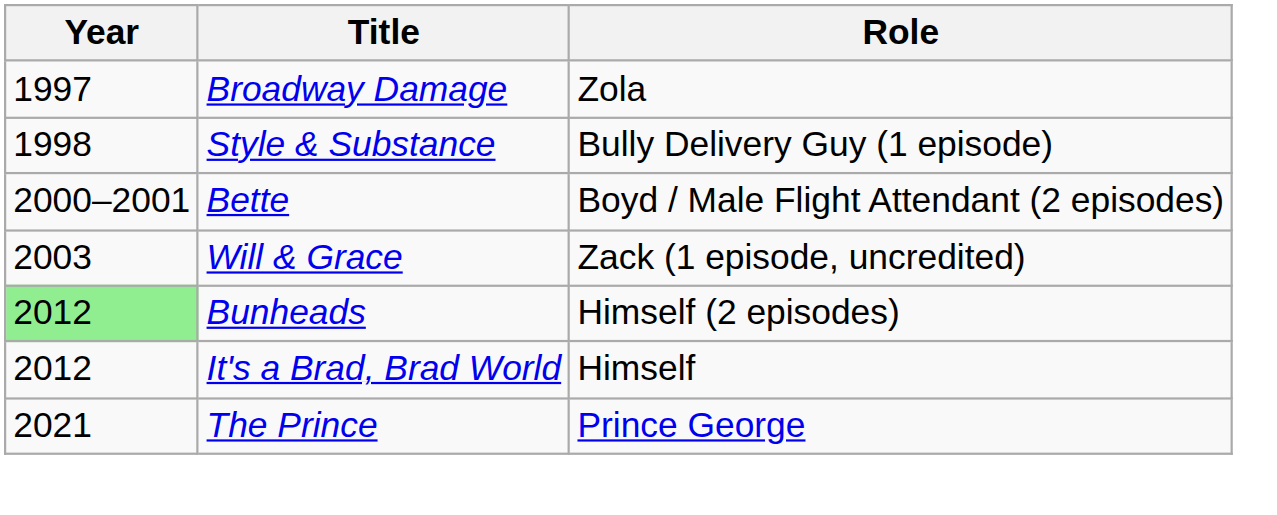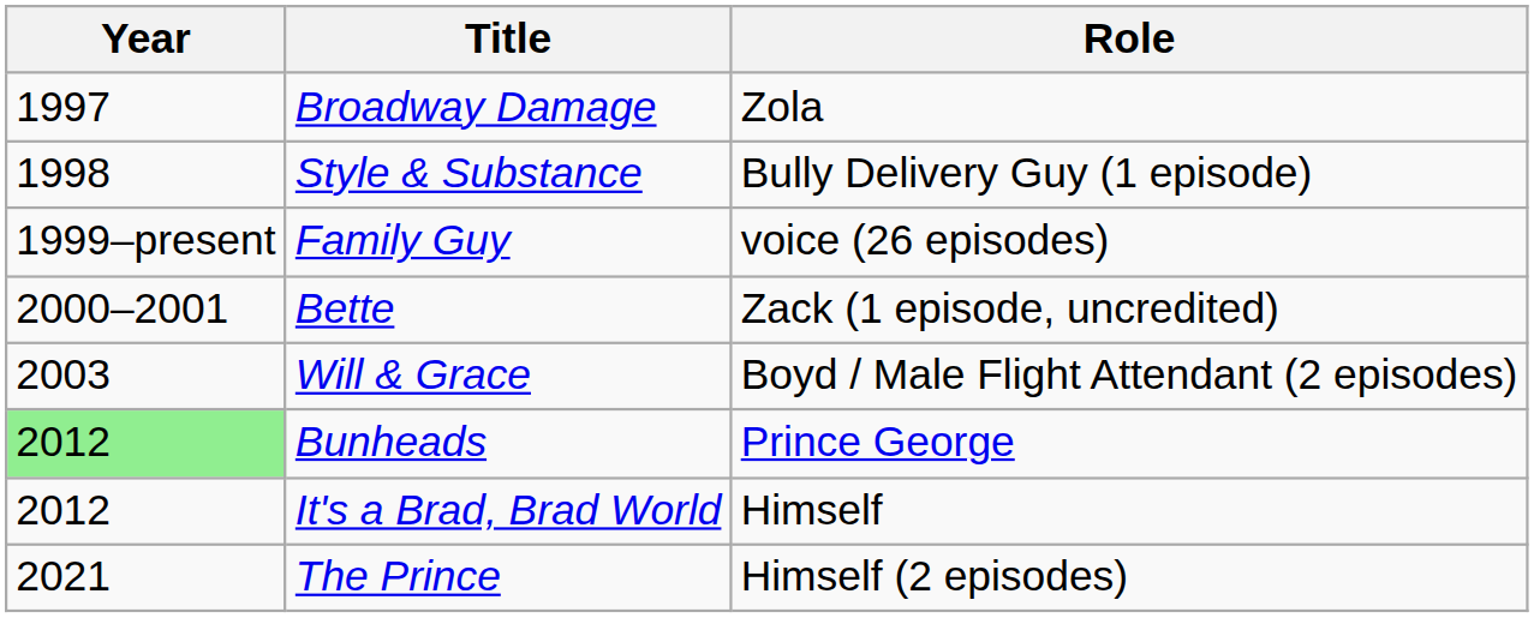+ row: 1999–present | Family Guy | voice (26 episodes)
Bette | Role: Boyd / Male Flight Attendant (2 episodes) -> Zack (1 episode, uncredited)
Will & Grace | Role: Zack (1 episode, uncredited) -> Boyd / Male Flight Attendant (2 episodes)
Bunheads | Role: Himself (2 episodes) -> Prince George
The Prince | Role: Prince George -> Himself (2 episodes)
